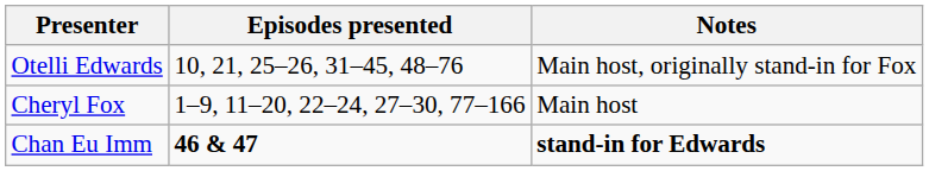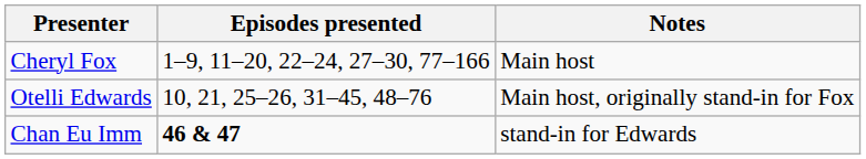rows swapped: Cheryl Fox <-> Otelli Edwards
Chan Eu Imm | Notes: bold -> normal
